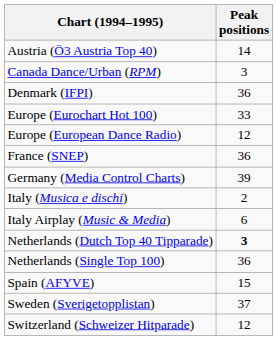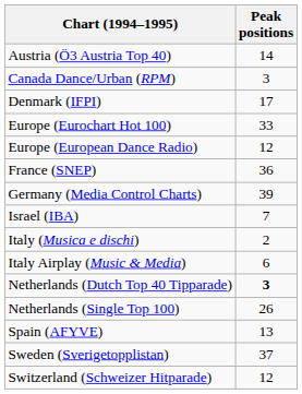Denmark (IFPI) | Peak positions: 36 -> 17
+ row: Israel (IBA) | 7
Netherlands (Single Top 100) | Peak positions: 36 -> 26
Spain (AFYVE) | Peak positions: 15 -> 13
